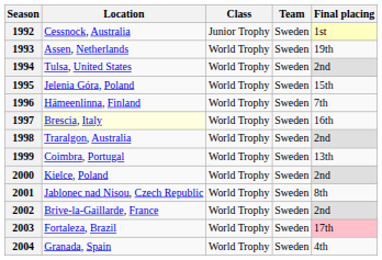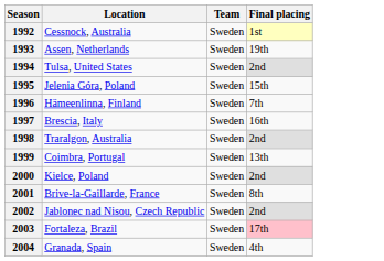- column: Class | Junior Trophy | World Trophy | World Trophy | World Trophy | World Trophy | World Trophy | World Trophy | World Trophy | World Trophy | World Trophy | World Trophy | World Trophy | World Trophy
1997 | Location: lightyellow background -> no background
2001 | Location: Jablonec nad Nisou, Czech Republic -> Brive-la-Gaillarde, France
2002 | Location: Brive-la-Gaillarde, France -> Jablonec nad Nisou, Czech Republic
